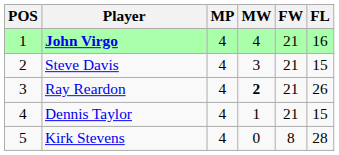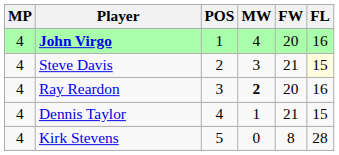columns swapped: POS <-> MP
John Virgo | FW: 21 -> 20
Steve Davis | FL: no background -> lightyellow background
Ray Reardon | FW: 21 -> 20
Ray Reardon | FL: 26 -> 16
